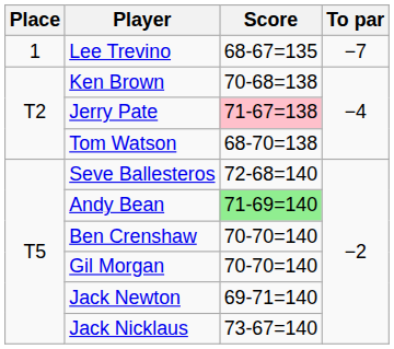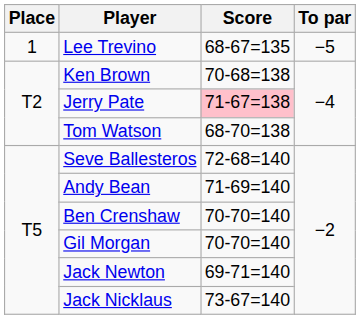Lee Trevino | To par: −7 -> −5
Andy Bean | Score: lightgreen background -> no background
